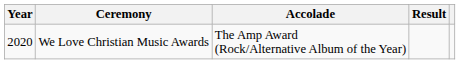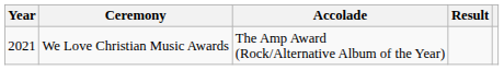We Love Christian Music Awards | Year: 2020 -> 2021
